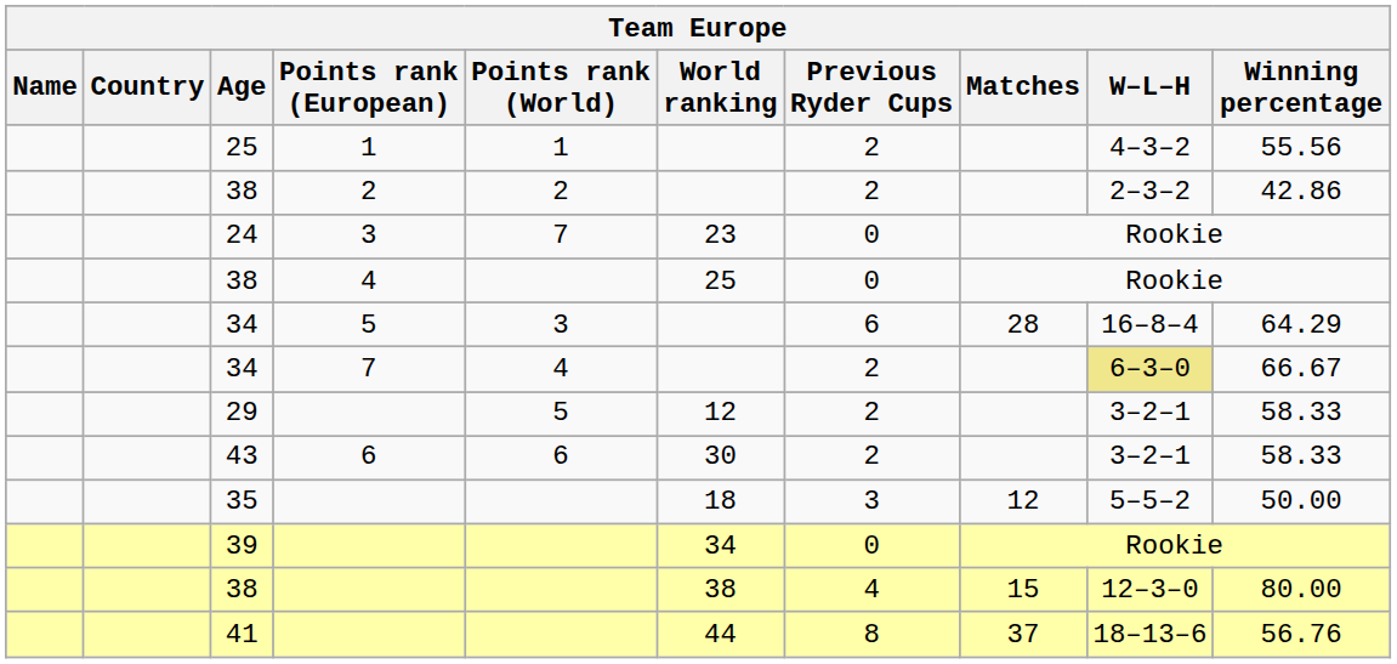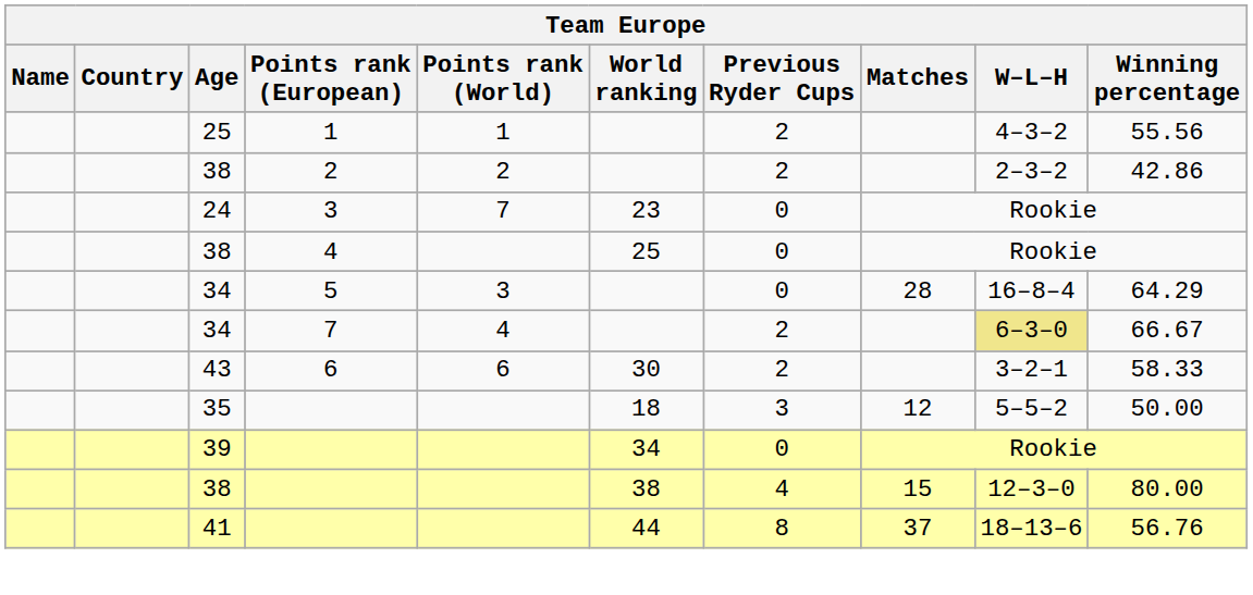34 / 5 | Previous Ryder Cups: 6 -> 0
- row: 29 | 5 | 12 | 2 | 3–2–1 | 58.33
